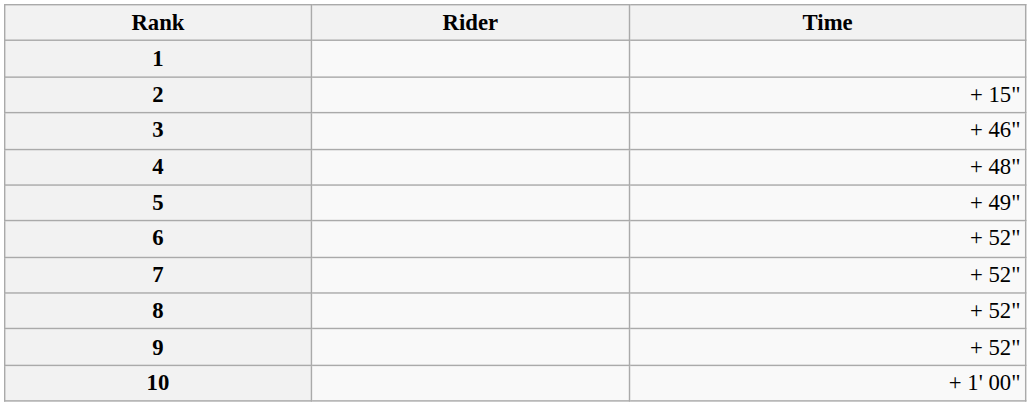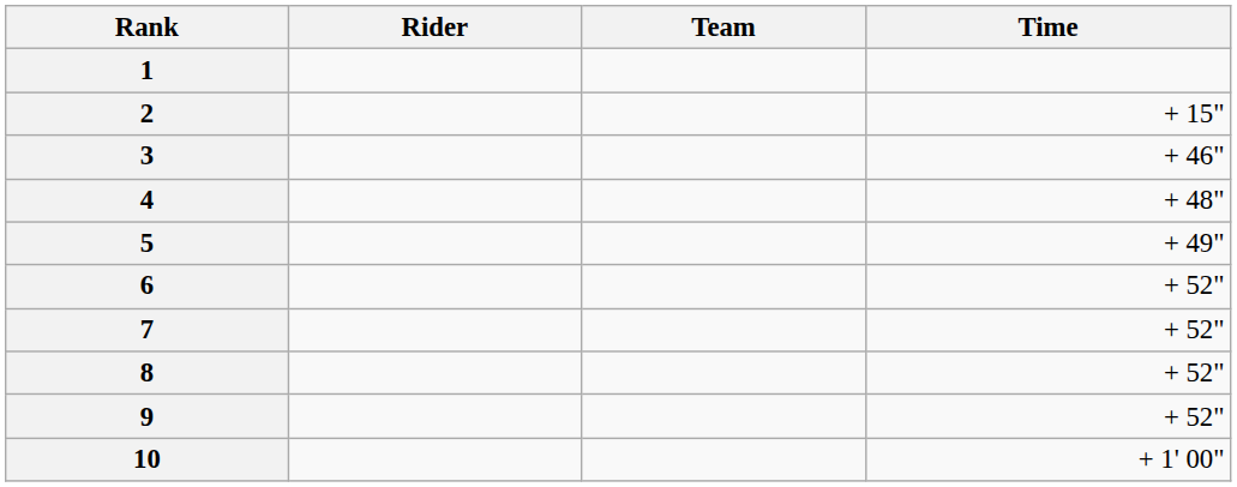+ column: Team
